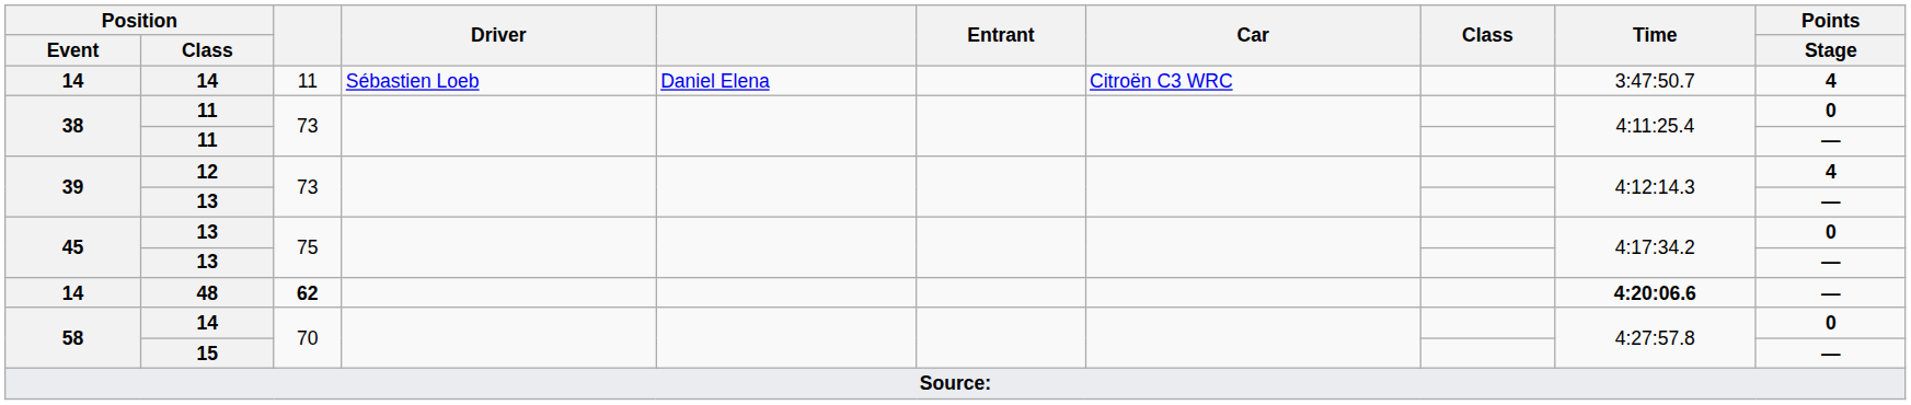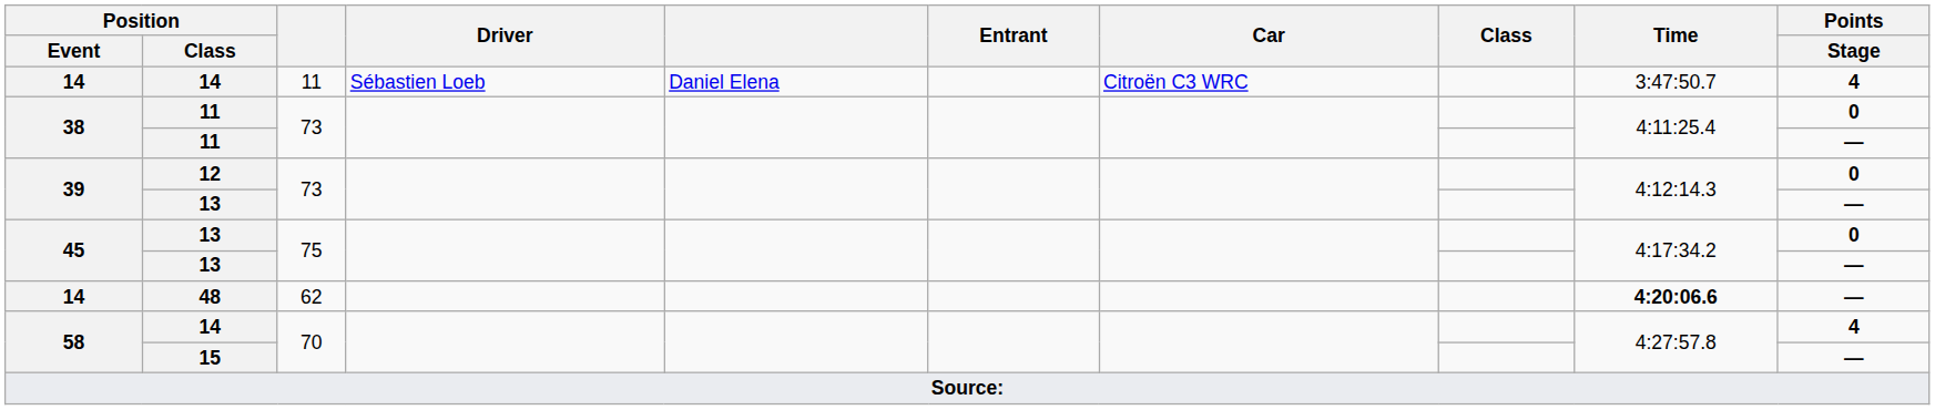12 | Points / Stage: 4 -> 0
48 | column 3: bold -> normal
58 / 14 | Points / Stage: 0 -> 4
